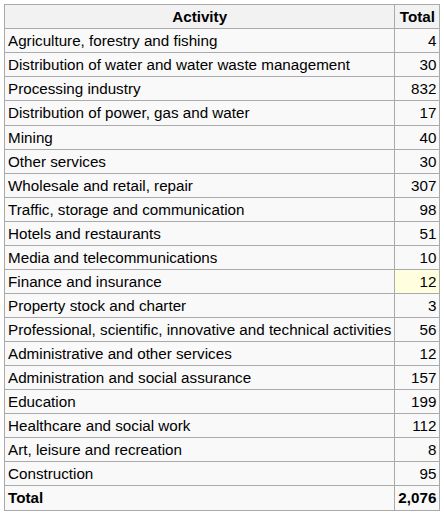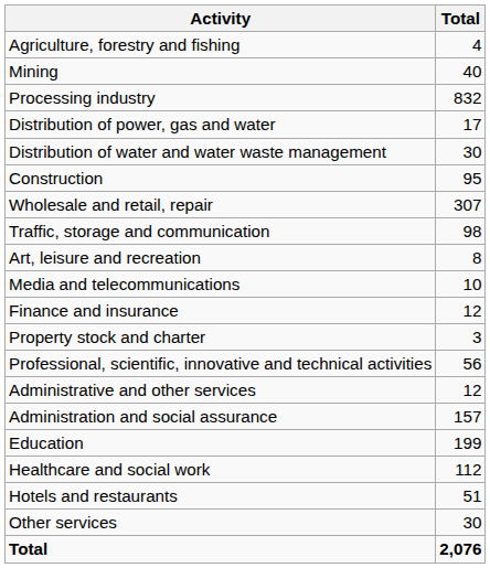rows swapped: Mining <-> Distribution of water and water waste management
rows swapped: Construction <-> Other services
rows swapped: Hotels and restaurants <-> Art, leisure and recreation
Finance and insurance | Total: lightyellow background -> no background
